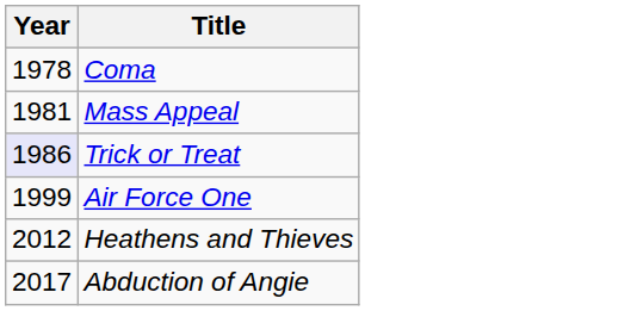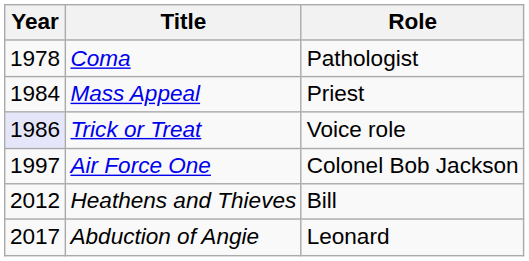+ column: Role | Pathologist | Priest | Voice role | Colonel Bob Jackson | Bill | Leonard
Mass Appeal | Year: 1981 -> 1984
Air Force One | Year: 1999 -> 1997
